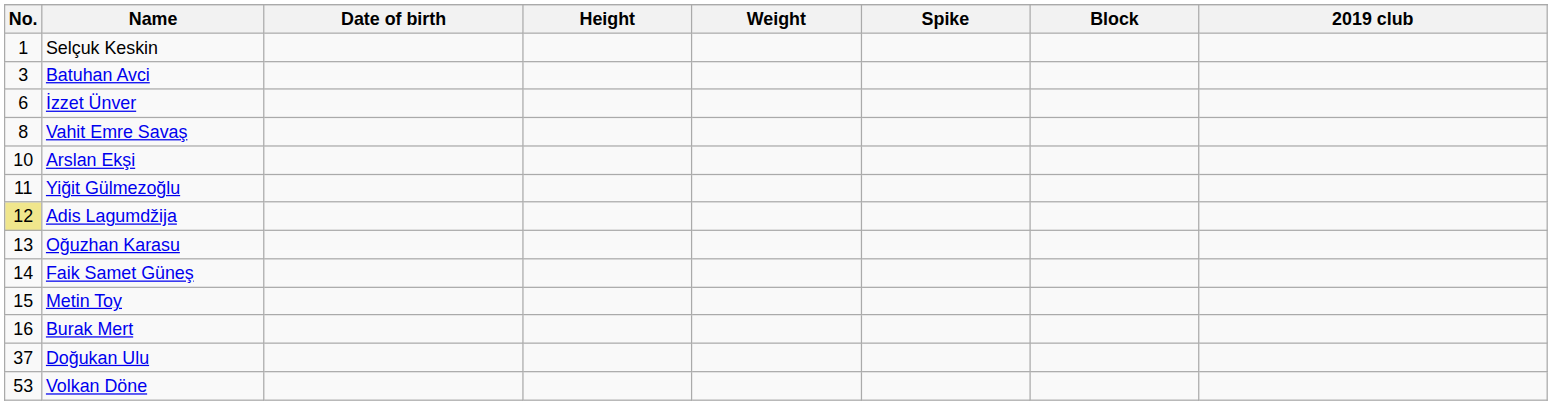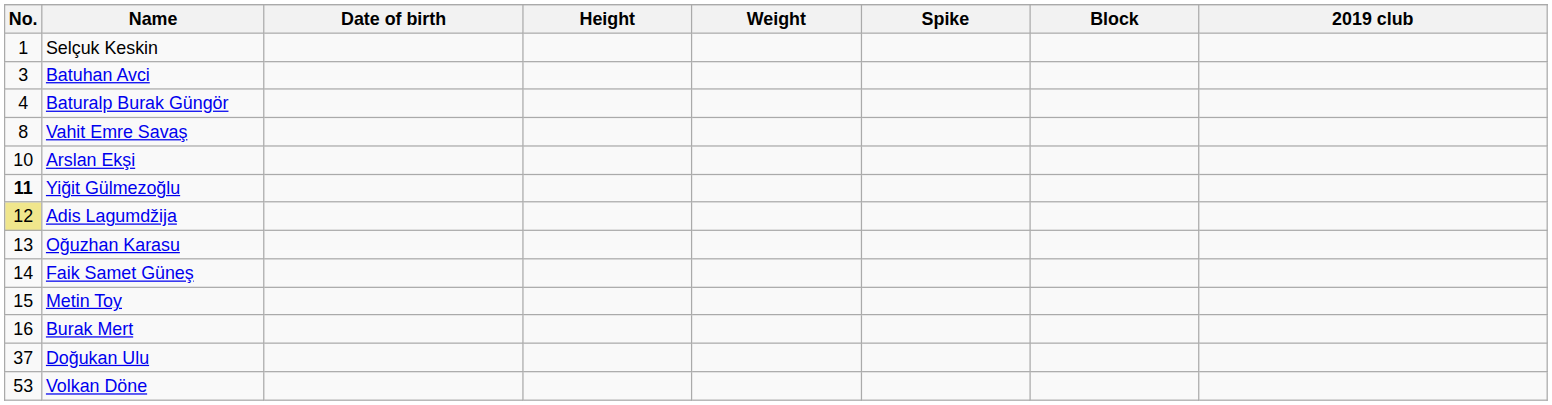+ row: 4 | Baturalp Burak Güngör
- row: 6 | İzzet Ünver
Yiğit Gülmezoğlu | No.: normal -> bold
